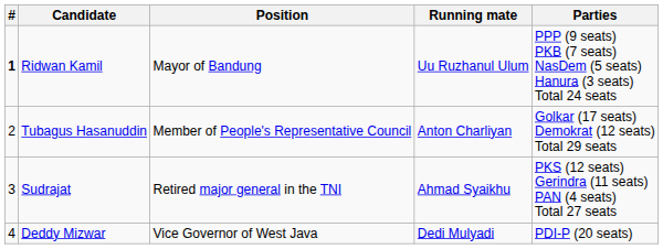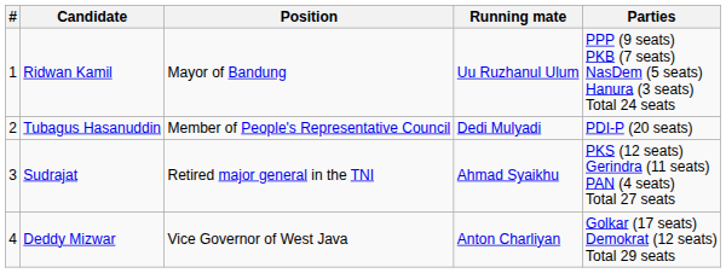Ridwan Kamil | #: bold -> normal
Tubagus Hasanuddin | Running mate: Anton Charliyan -> Dedi Mulyadi
Tubagus Hasanuddin | Parties: Golkar (17 seats) Demokrat (12 seats) Total 29 seats -> PDI-P (20 seats)
Deddy Mizwar | Running mate: Dedi Mulyadi -> Anton Charliyan
Deddy Mizwar | Parties: PDI-P (20 seats) -> Golkar (17 seats) Demokrat (12 seats) Total 29 seats
